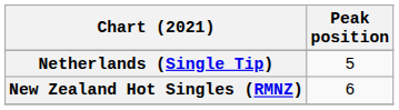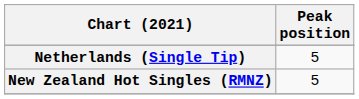New Zealand Hot Singles (RMNZ) | Peak position: 6 -> 5
